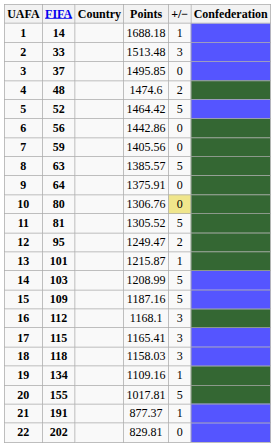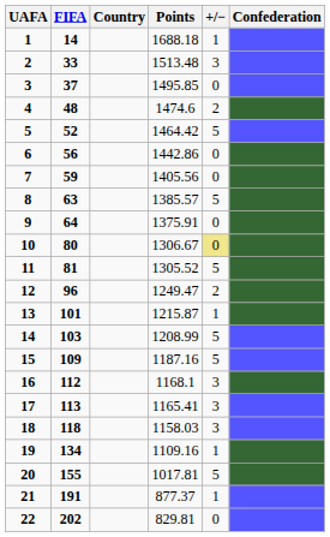10 | Points: 1306.76 -> 1306.67
12 | FIFA: 95 -> 96
17 | FIFA: 115 -> 113
